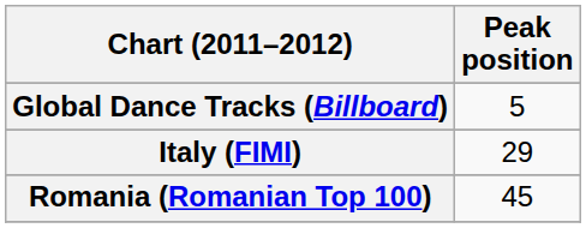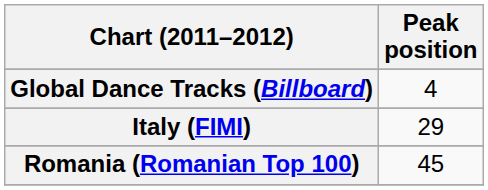Global Dance Tracks (Billboard) | Peak position: 5 -> 4
